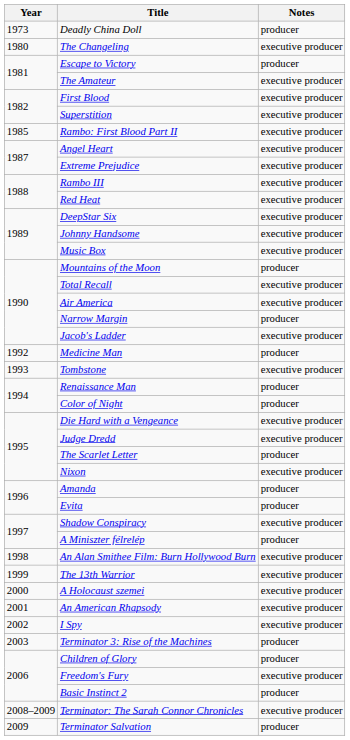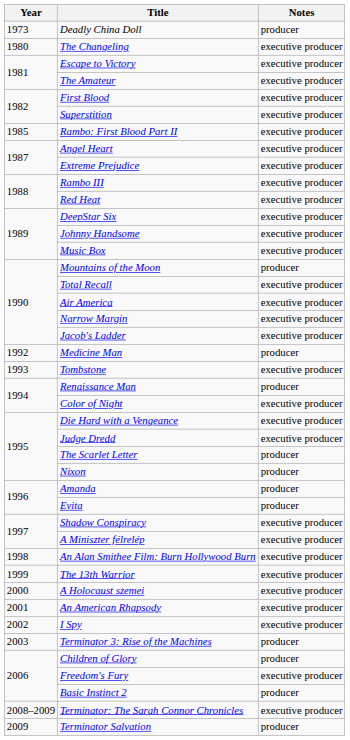Escape to Victory | Notes: producer -> executive producer
Narrow Margin | Notes: producer -> executive producer
Color of Night | Notes: producer -> executive producer
Nixon | Notes: executive producer -> producer
A Miniszter félrelép | Notes: producer -> executive producer
